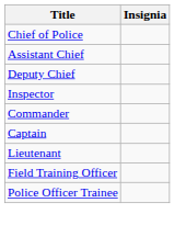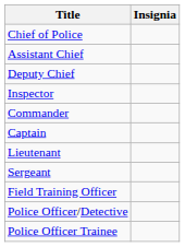+ row: Sergeant
+ row: Police Officer/Detective
